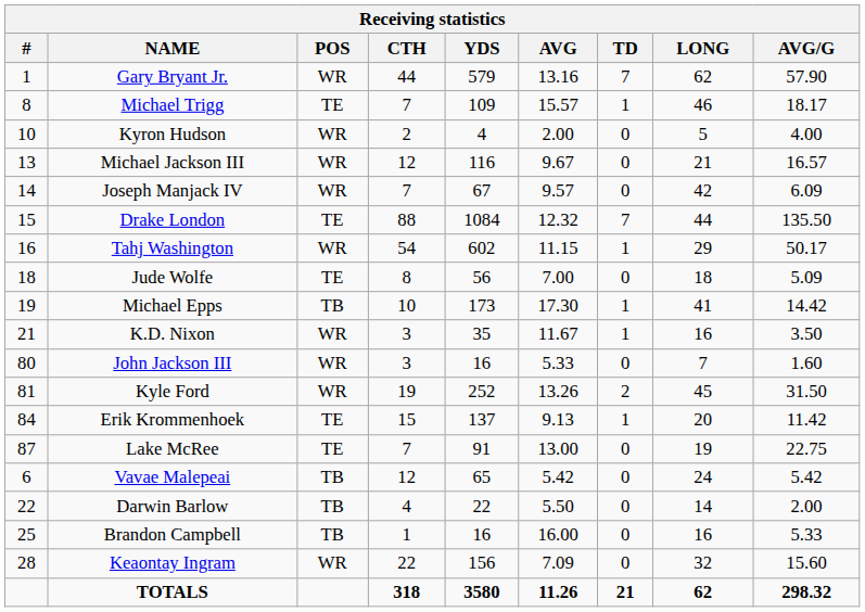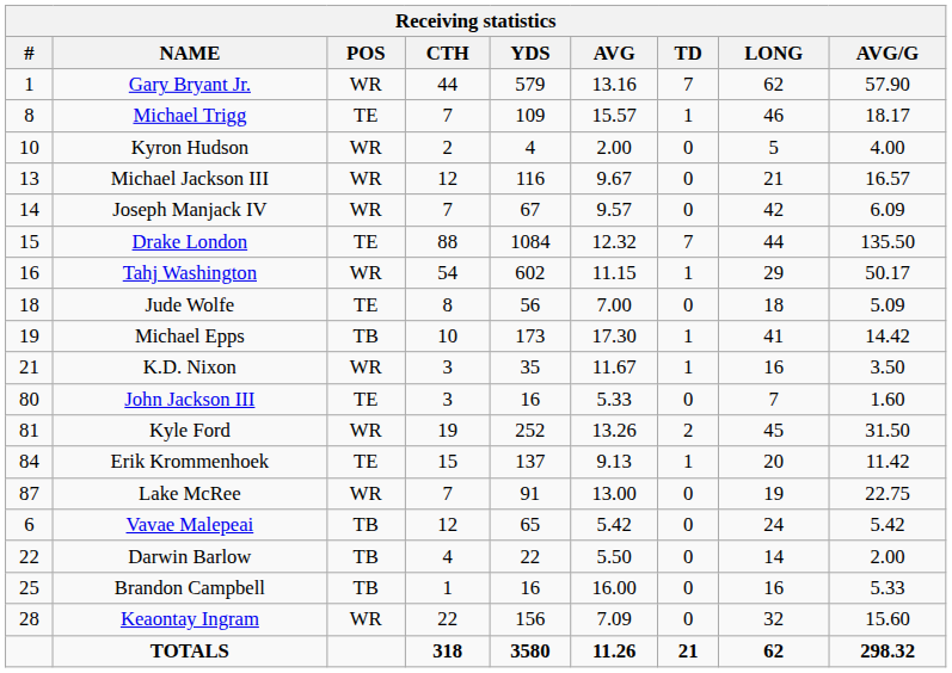John Jackson III | POS: WR -> TE
Lake McRee | POS: TE -> WR
